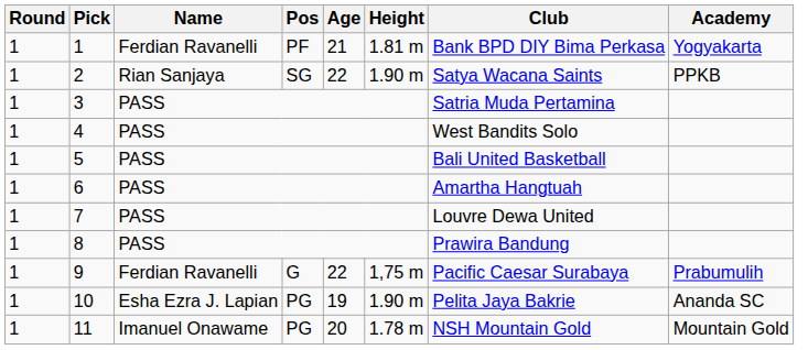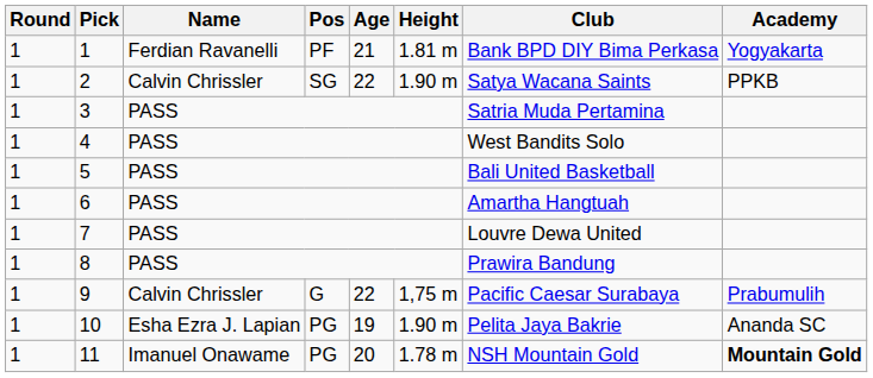2 | Name: Rian Sanjaya -> Calvin Chrissler
9 | Name: Ferdian Ravanelli -> Calvin Chrissler
11 | Academy: normal -> bold
